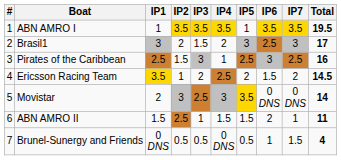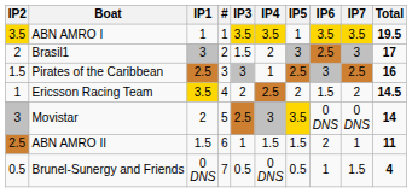columns swapped: # <-> IP2
